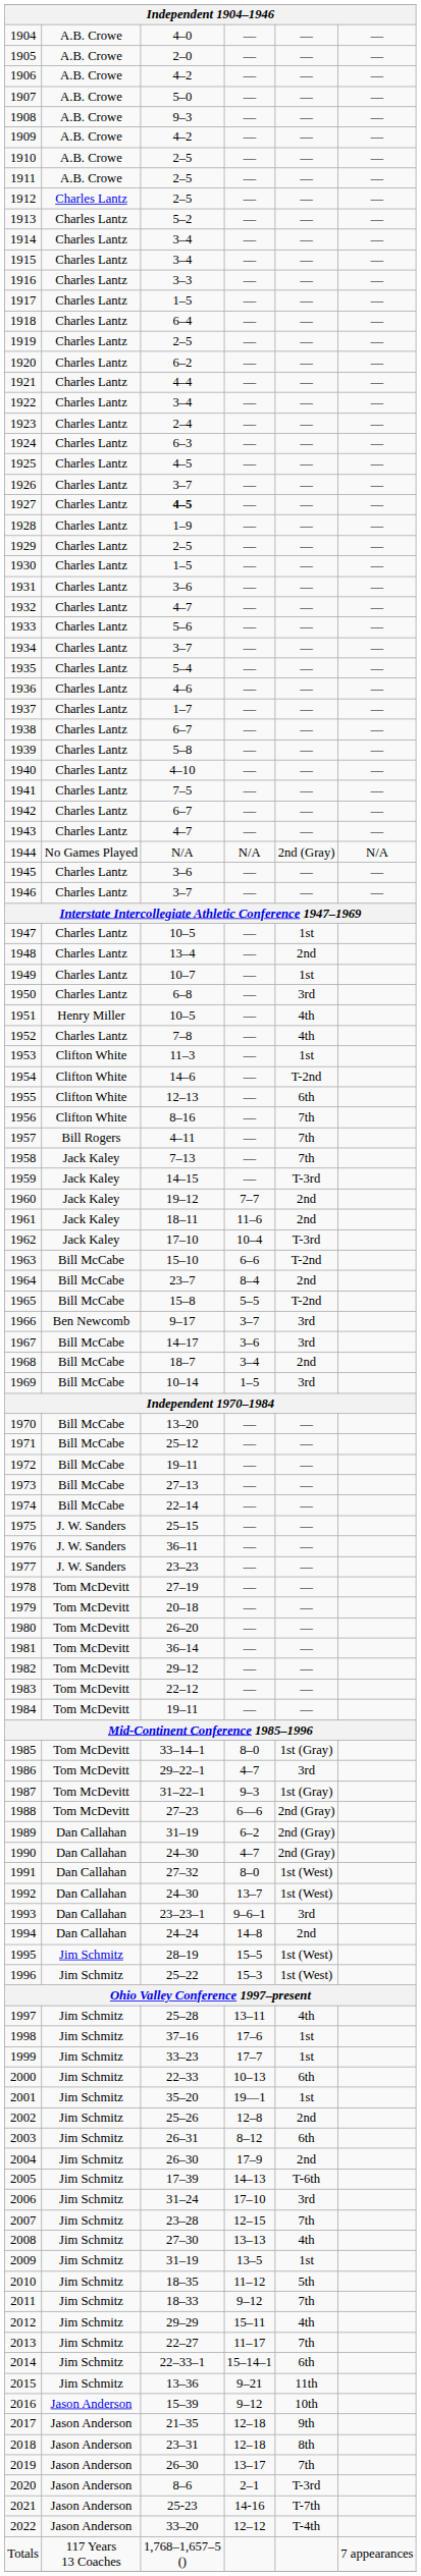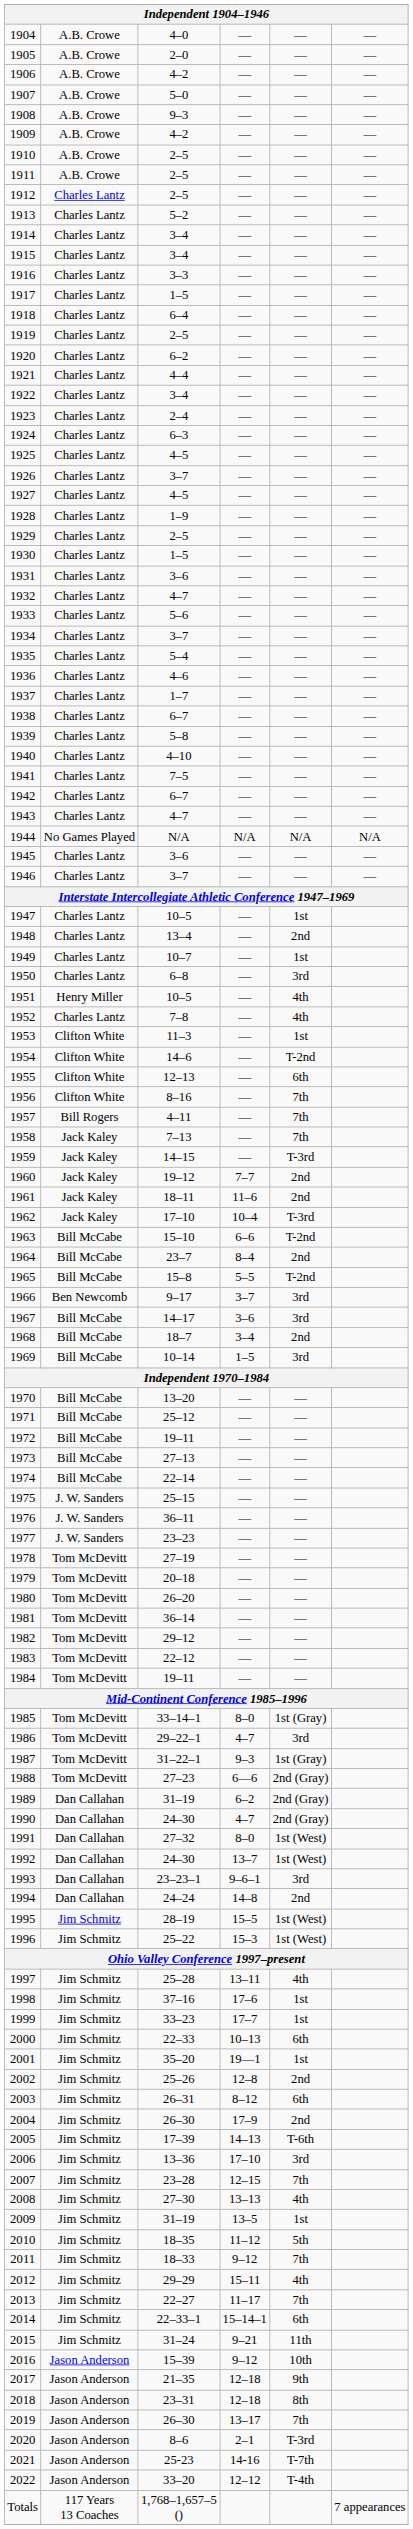1927 | column 3: bold -> normal
1944 | column 5: 2nd (Gray) -> N/A
2006 | column 3: 31–24 -> 13–36
2015 | column 3: 13–36 -> 31–24
